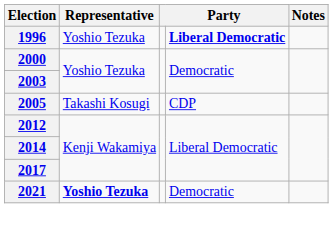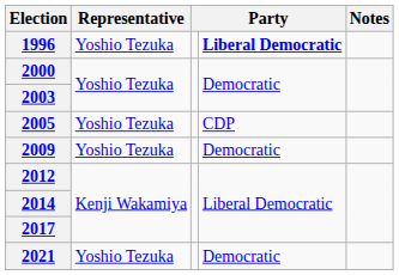2005 | Representative: Takashi Kosugi -> Yoshio Tezuka
+ row: 2009 | Yoshio Tezuka | Democratic
2021 | Representative: bold -> normal
